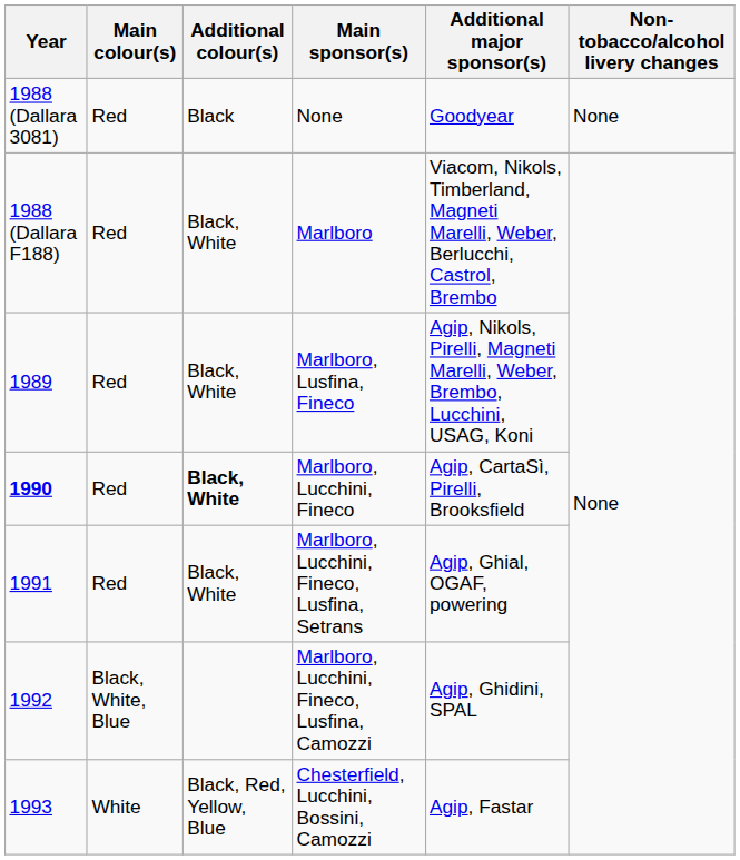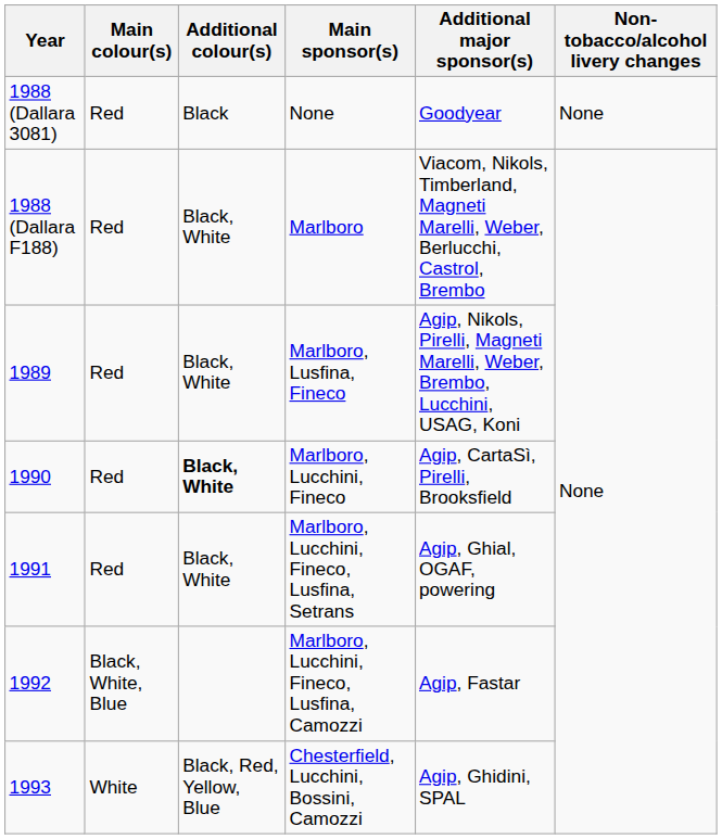Marlboro, Lucchini, Fineco | Year: bold -> normal
Marlboro, Lucchini, Fineco, Lusfina, Camozzi | Additional major sponsor(s): Agip, Ghidini, SPAL -> Agip, Fastar
Chesterfield, Lucchini, Bossini, Camozzi | Additional major sponsor(s): Agip, Fastar -> Agip, Ghidini, SPAL
